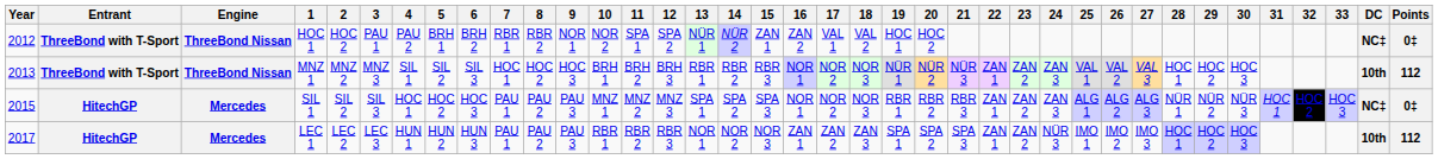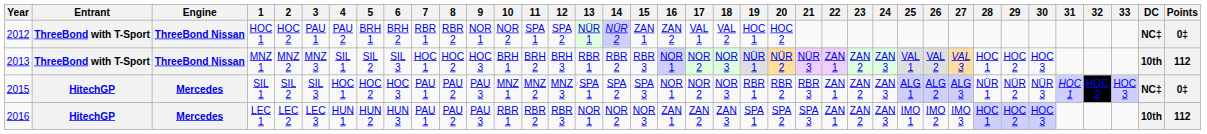LEC 1 | Year: 2017 -> 2016
LEC 1 | 24: NÜR 3 -> ZAN 3
